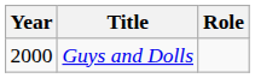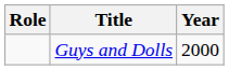columns swapped: Year <-> Role
